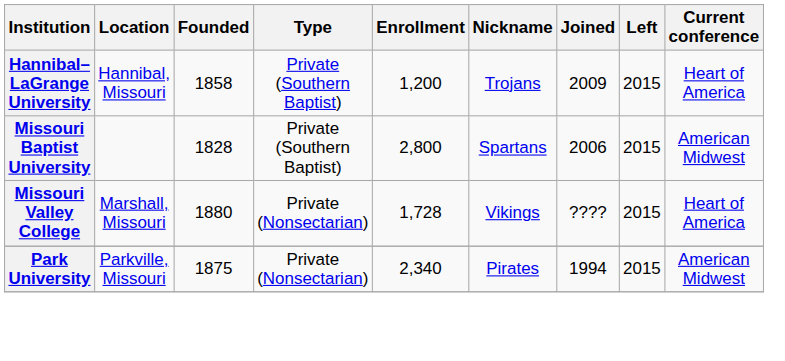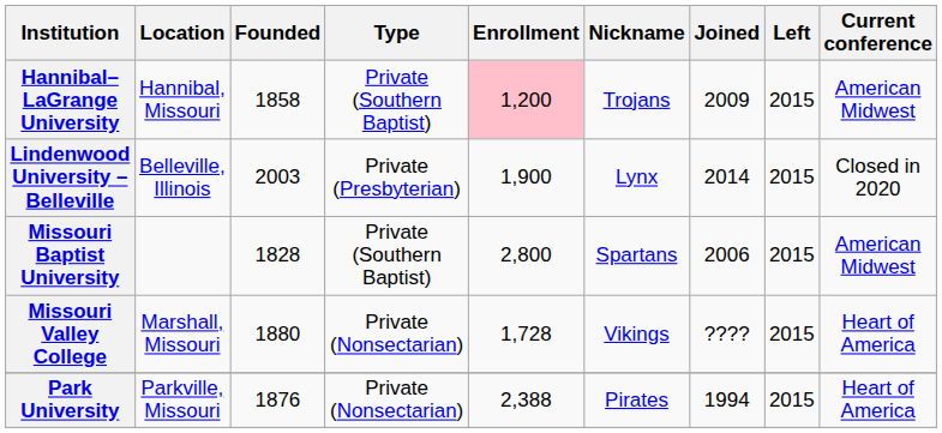Hannibal–LaGrange University | Enrollment: no background -> pink background
Hannibal–LaGrange University | Current conference: Heart of America -> American Midwest
+ row: Lindenwood University – Belleville | Belleville, Illinois | 2003 | Private (Presbyterian) | 1,900 | Lynx | 2014 | 2015 | Closed in 2020
Park University | Founded: 1875 -> 1876
Park University | Enrollment: 2,340 -> 2,388
Park University | Current conference: American Midwest -> Heart of America
